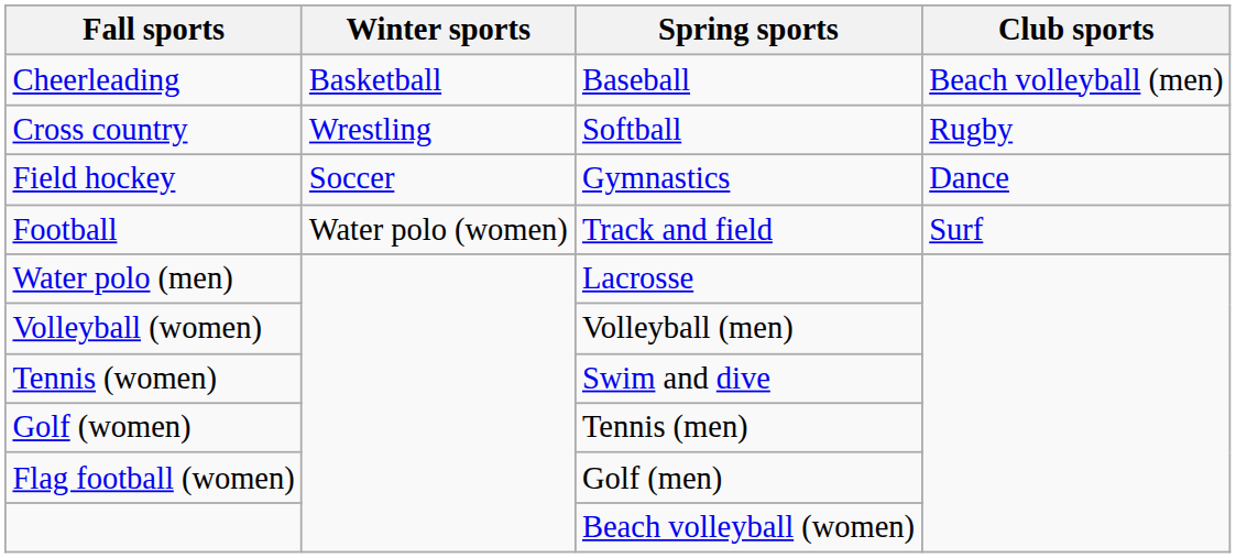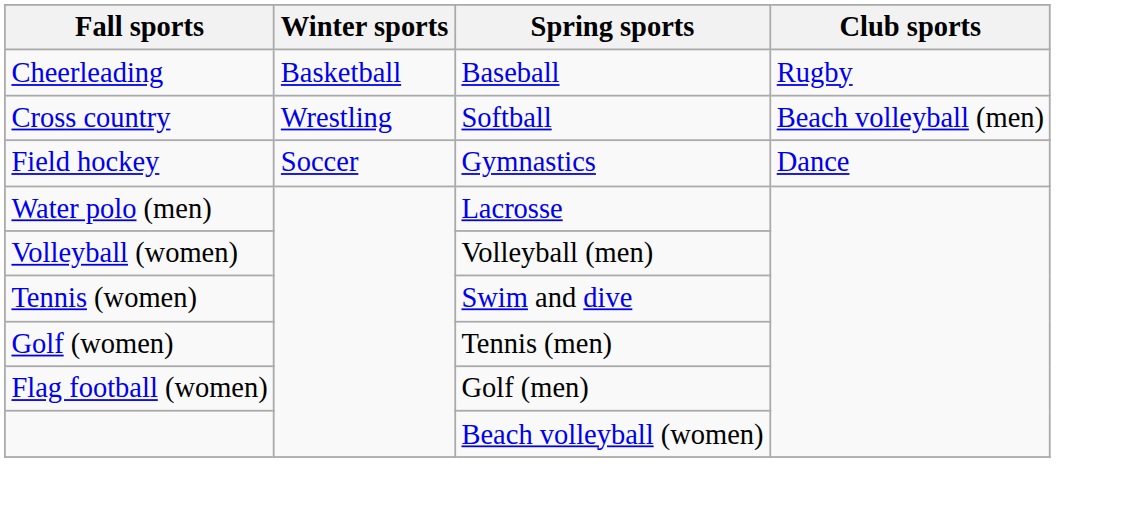Cheerleading | Club sports: Beach volleyball (men) -> Rugby
Cross country | Club sports: Rugby -> Beach volleyball (men)
- row: Football | Water polo (women) | Track and field | Surf
